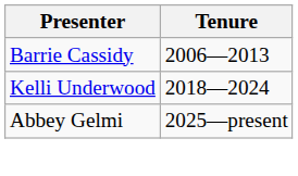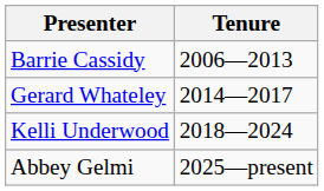+ row: Gerard Whateley | 2014—2017
